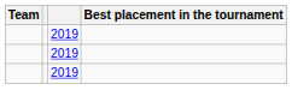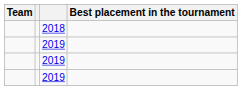+ row: 2018
